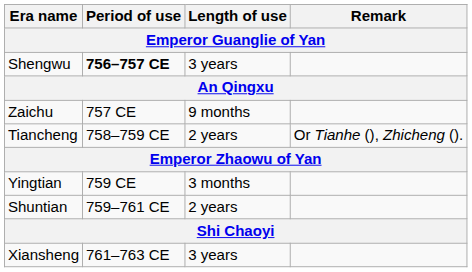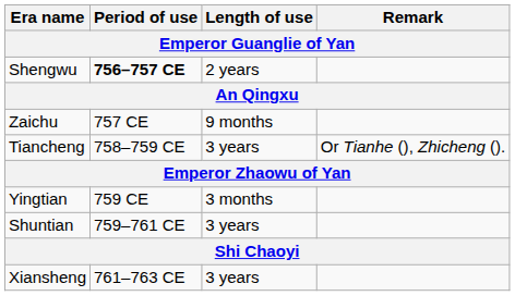Shengwu | Length of use: 3 years -> 2 years
Tiancheng | Length of use: 2 years -> 3 years
Shuntian | Length of use: 2 years -> 3 years
